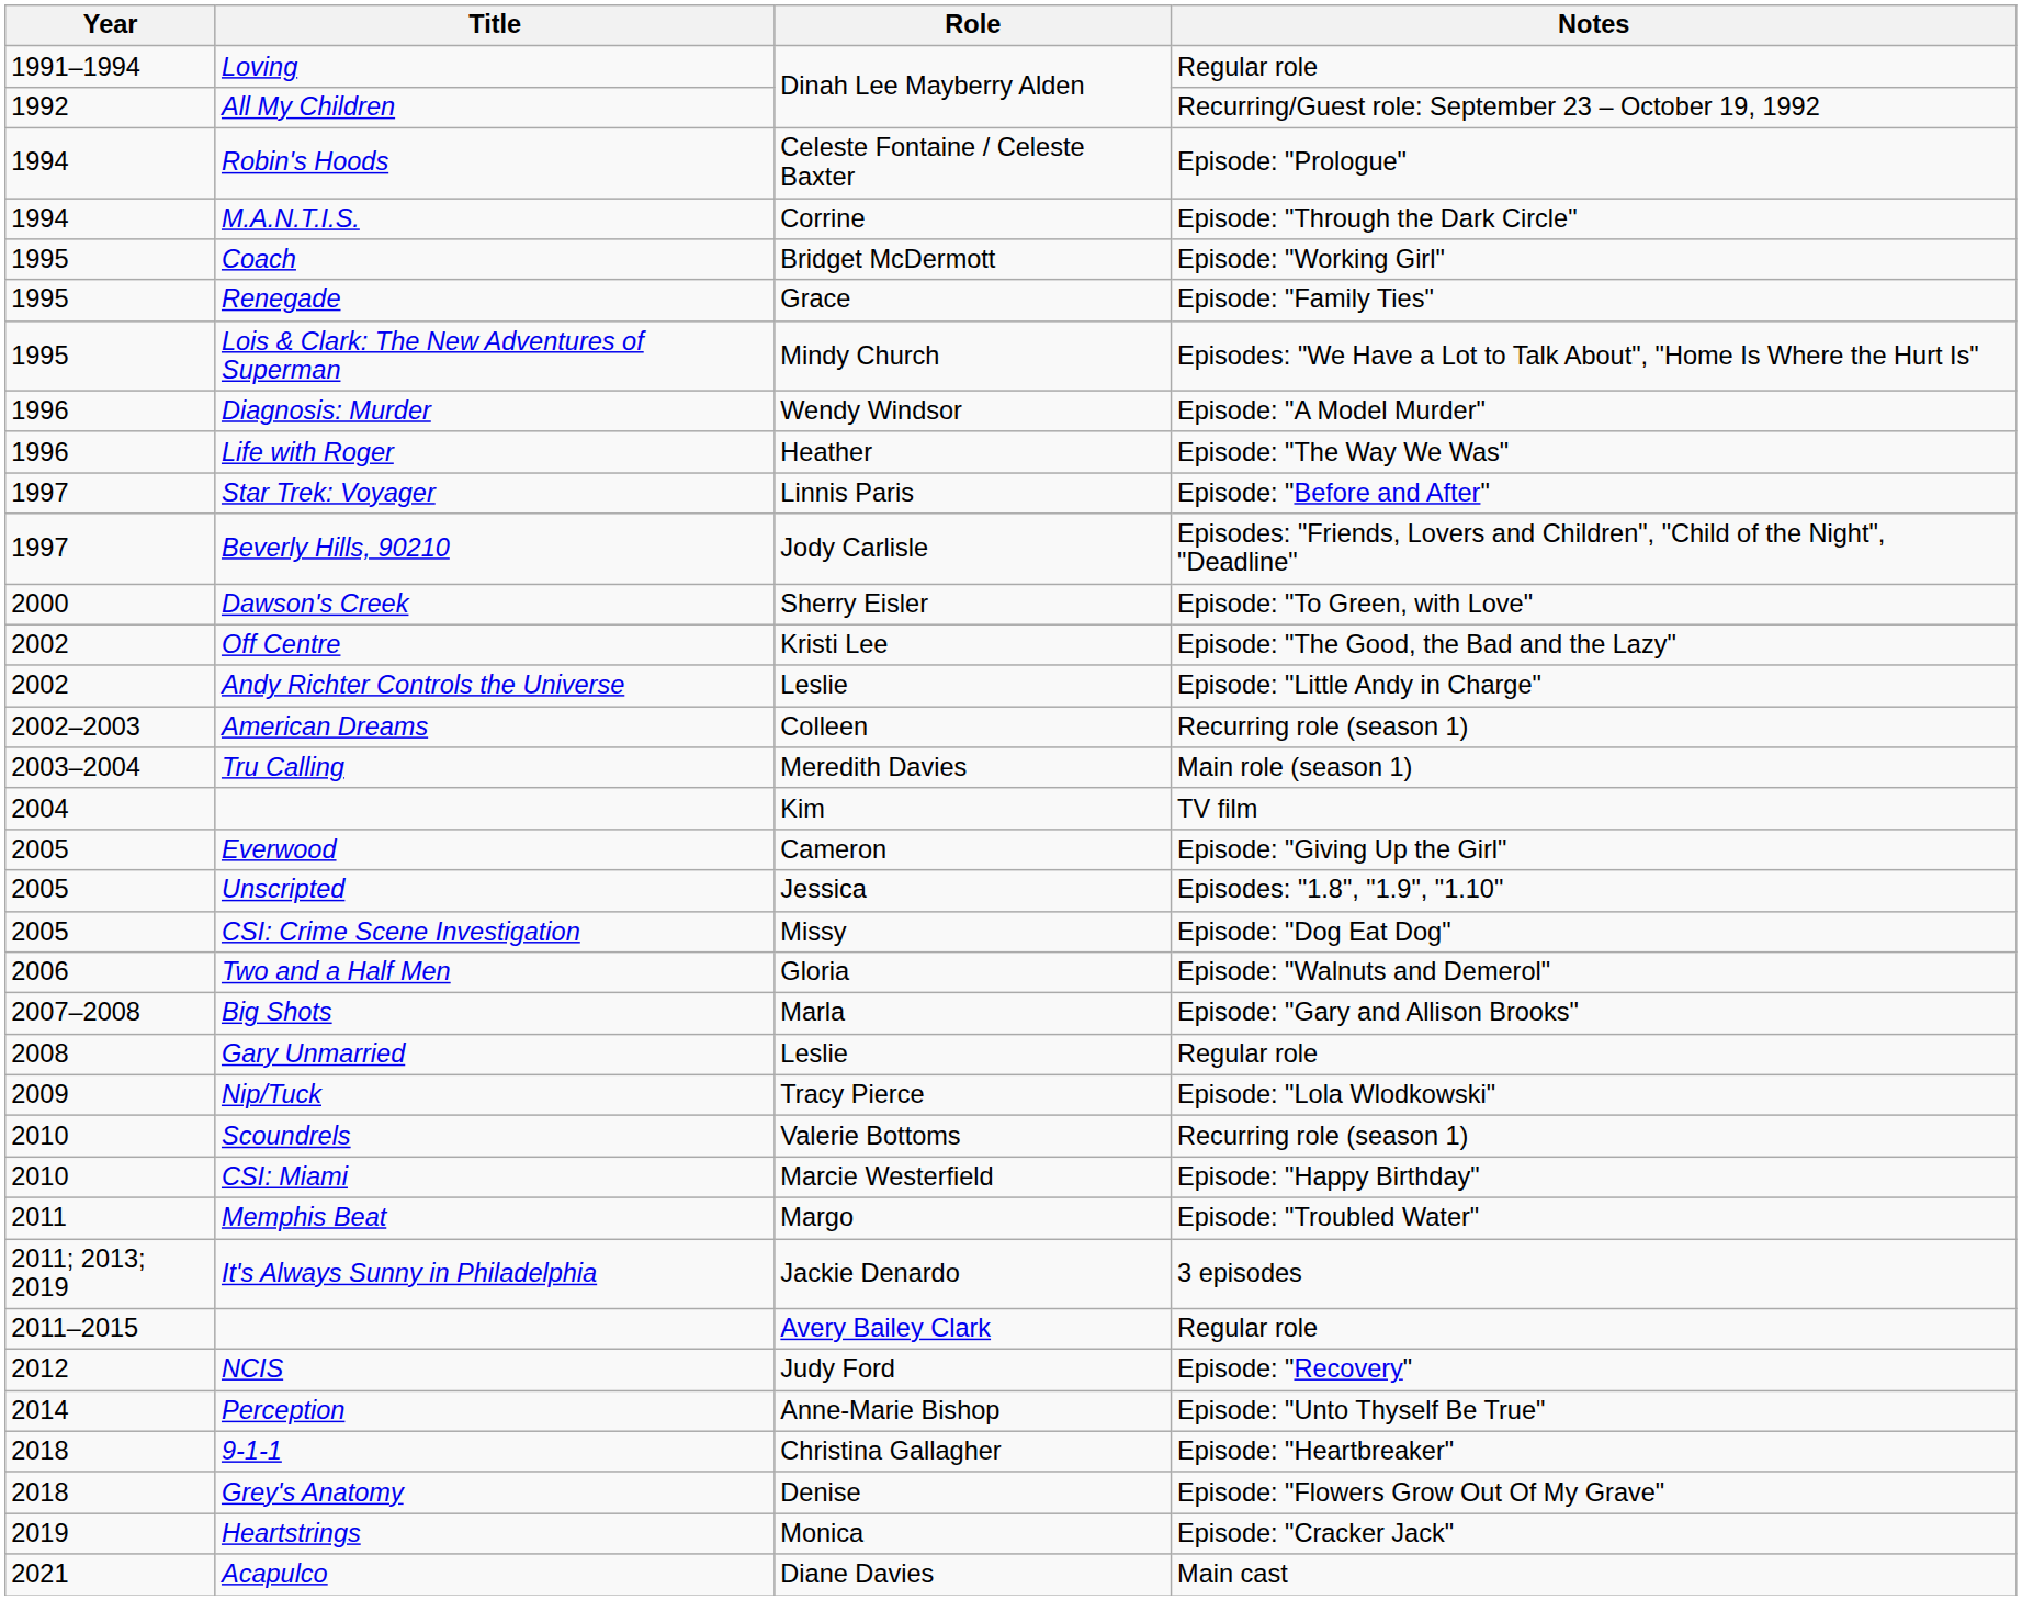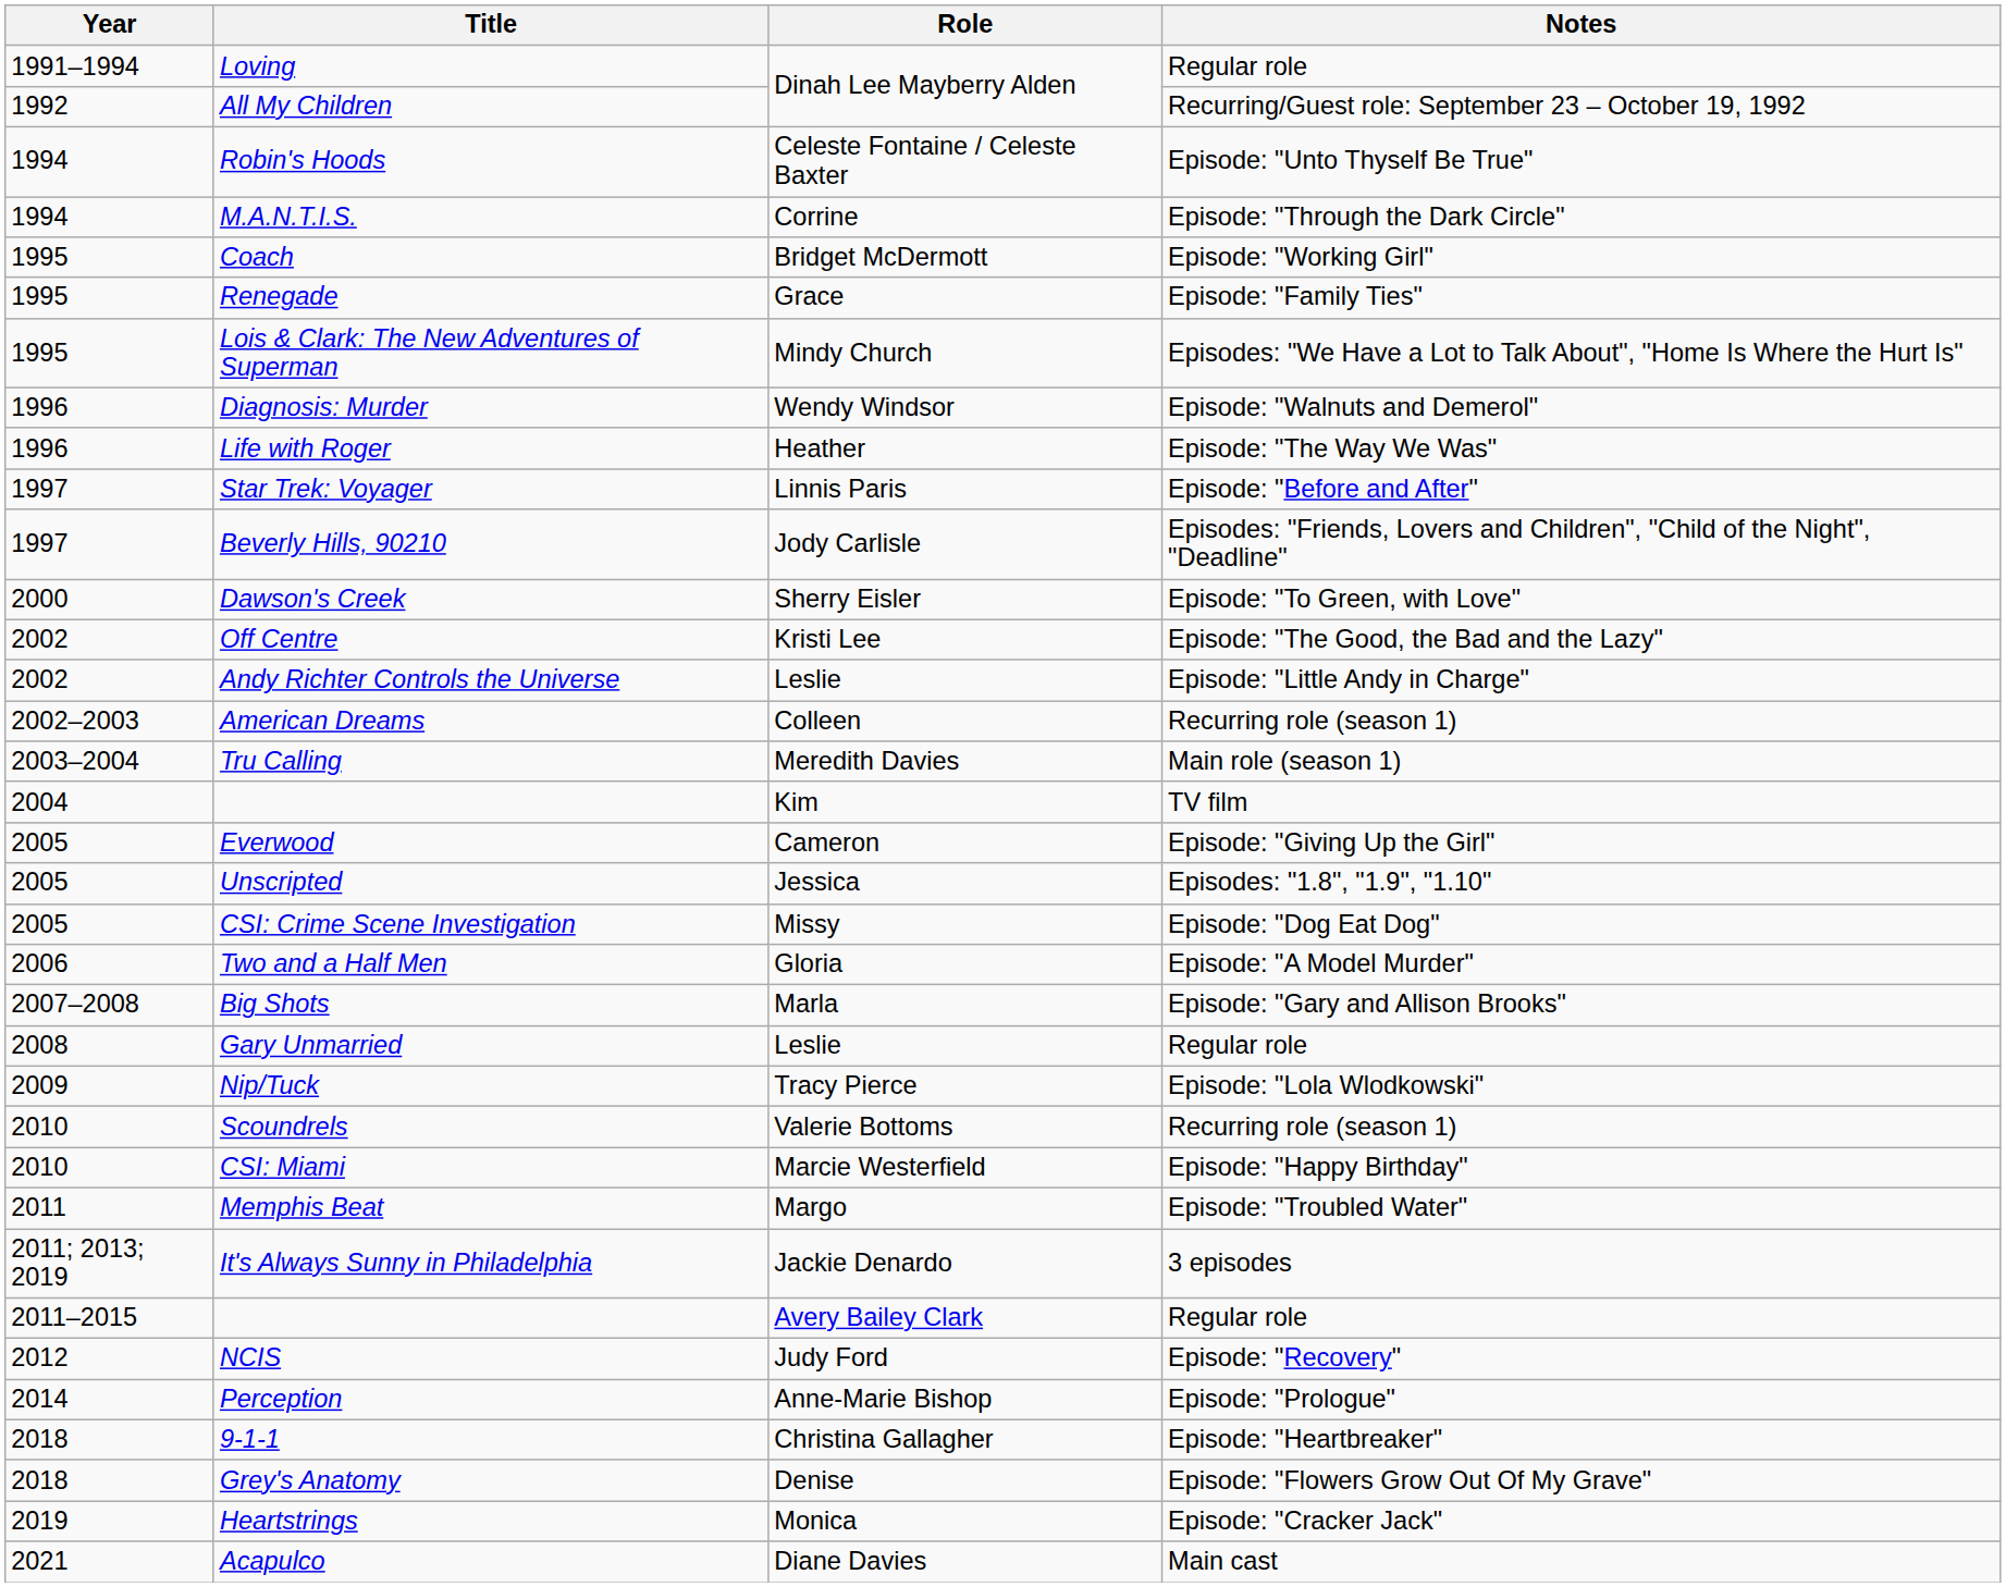Robin's Hoods | Notes: Episode: "Prologue" -> Episode: "Unto Thyself Be True"
Diagnosis: Murder | Notes: Episode: "A Model Murder" -> Episode: "Walnuts and Demerol"
Two and a Half Men | Notes: Episode: "Walnuts and Demerol" -> Episode: "A Model Murder"
Perception | Notes: Episode: "Unto Thyself Be True" -> Episode: "Prologue"
